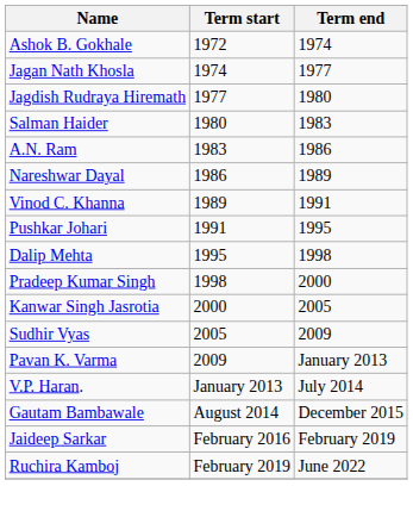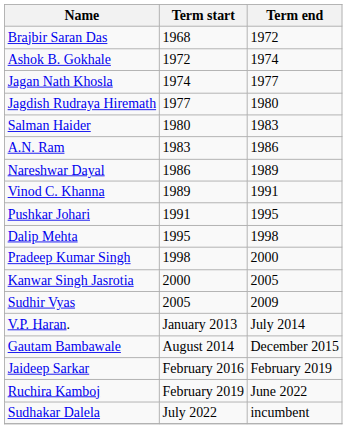+ row: Brajbir Saran Das | 1968 | 1972
- row: Pavan K. Varma | 2009 | January 2013
+ row: Sudhakar Dalela | July 2022 | incumbent
